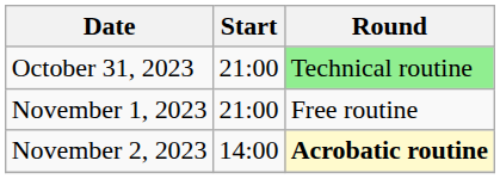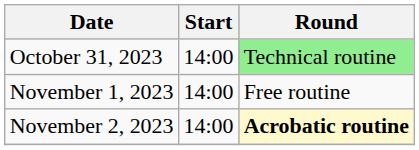October 31, 2023 | Start: 21:00 -> 14:00
November 1, 2023 | Start: 21:00 -> 14:00
